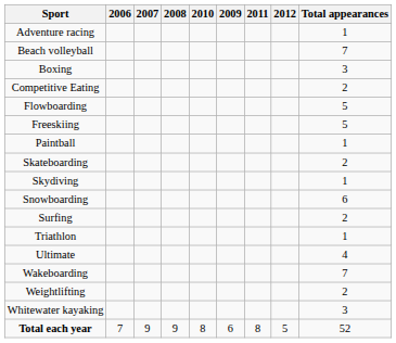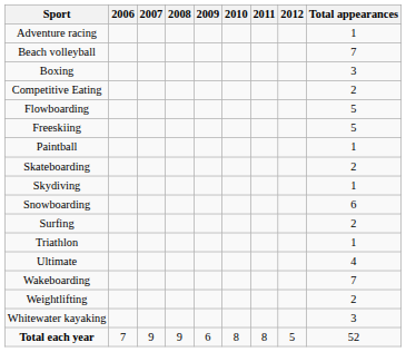columns swapped: 2009 <-> 2010
